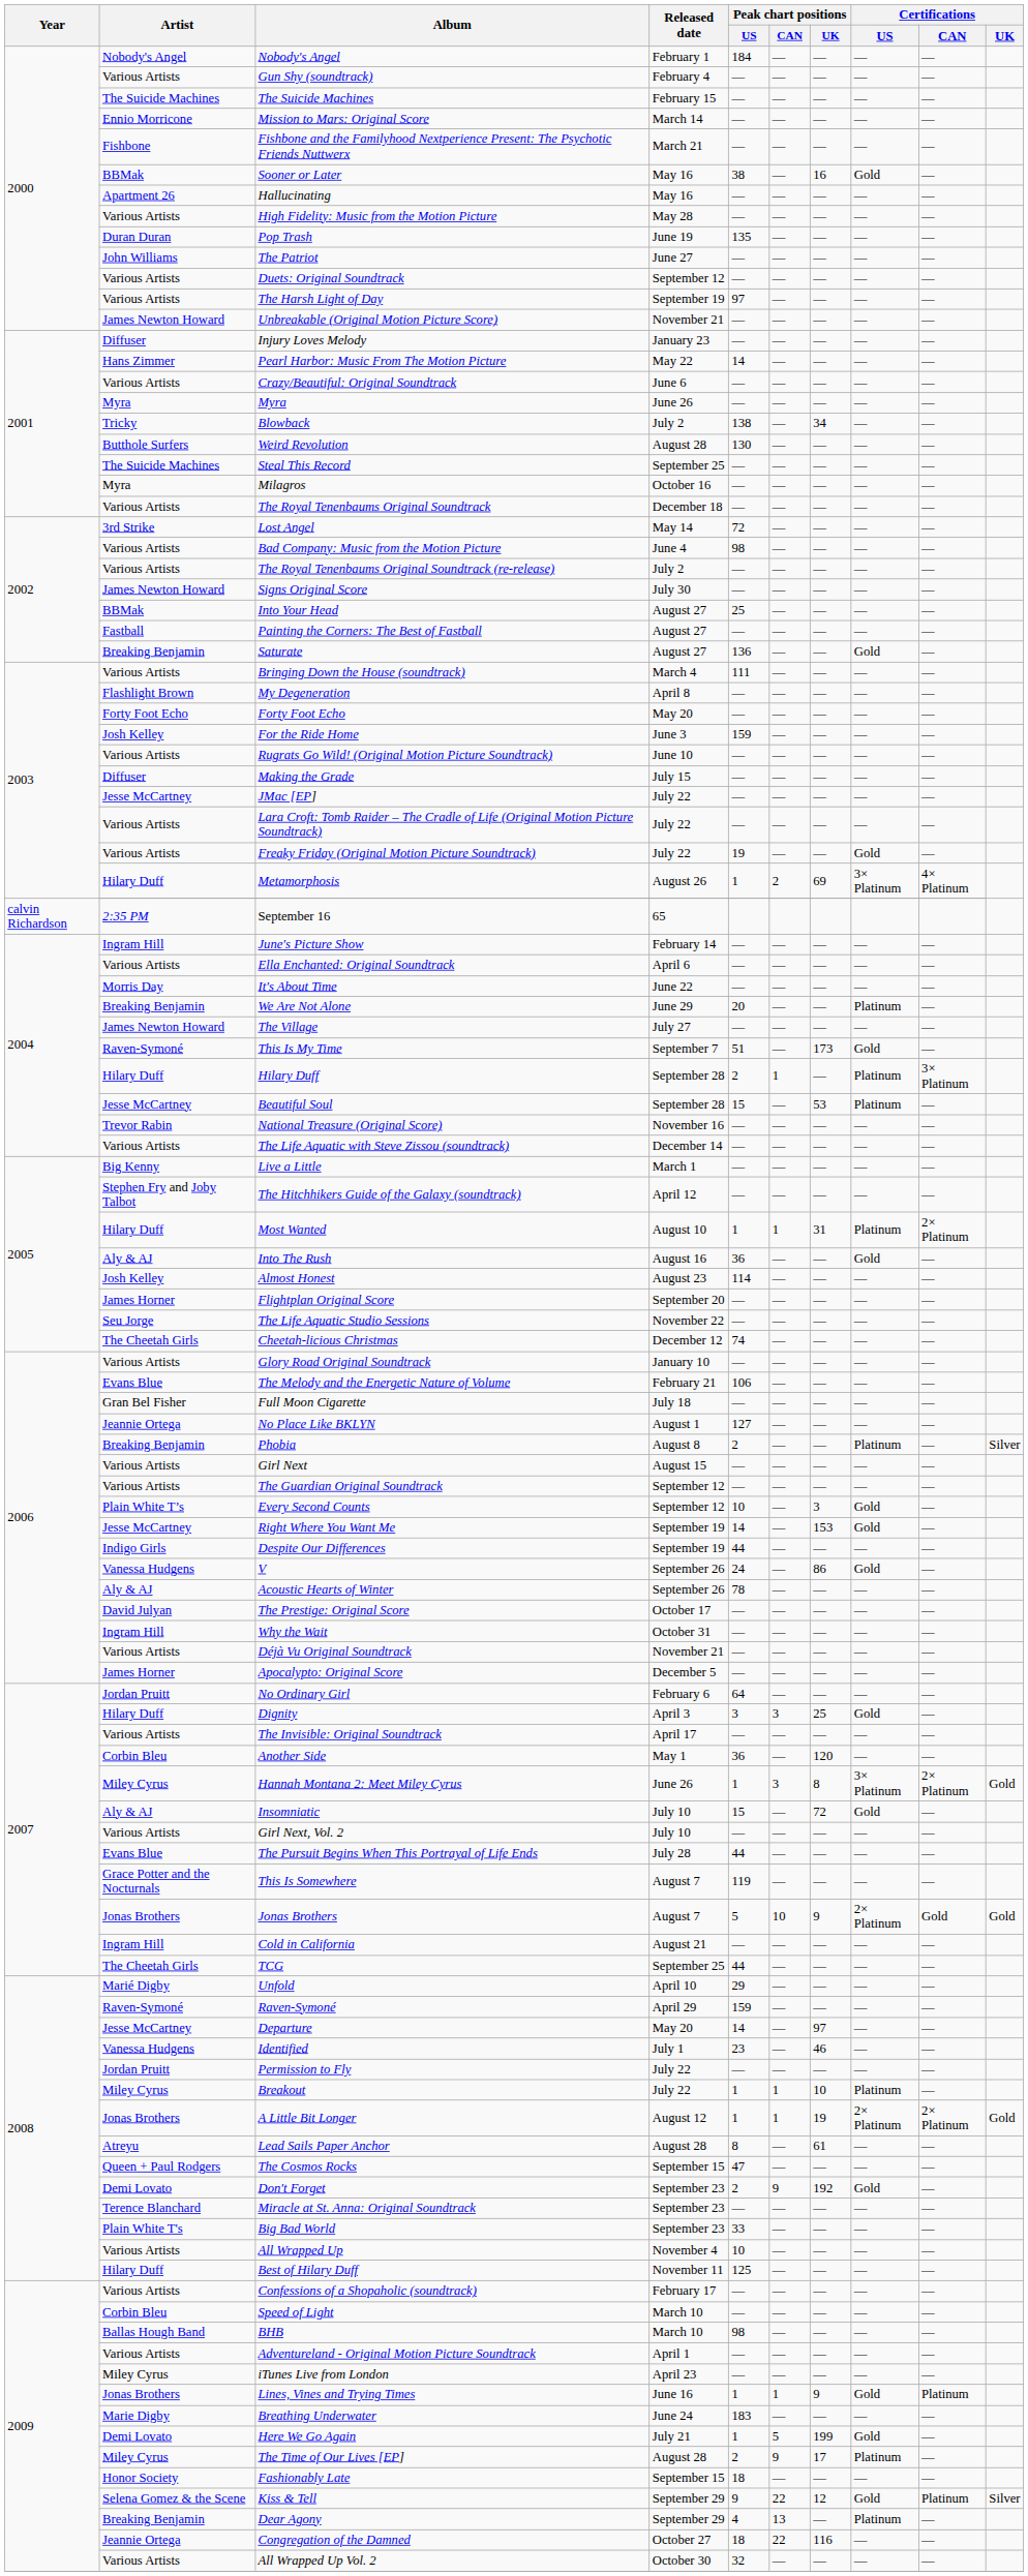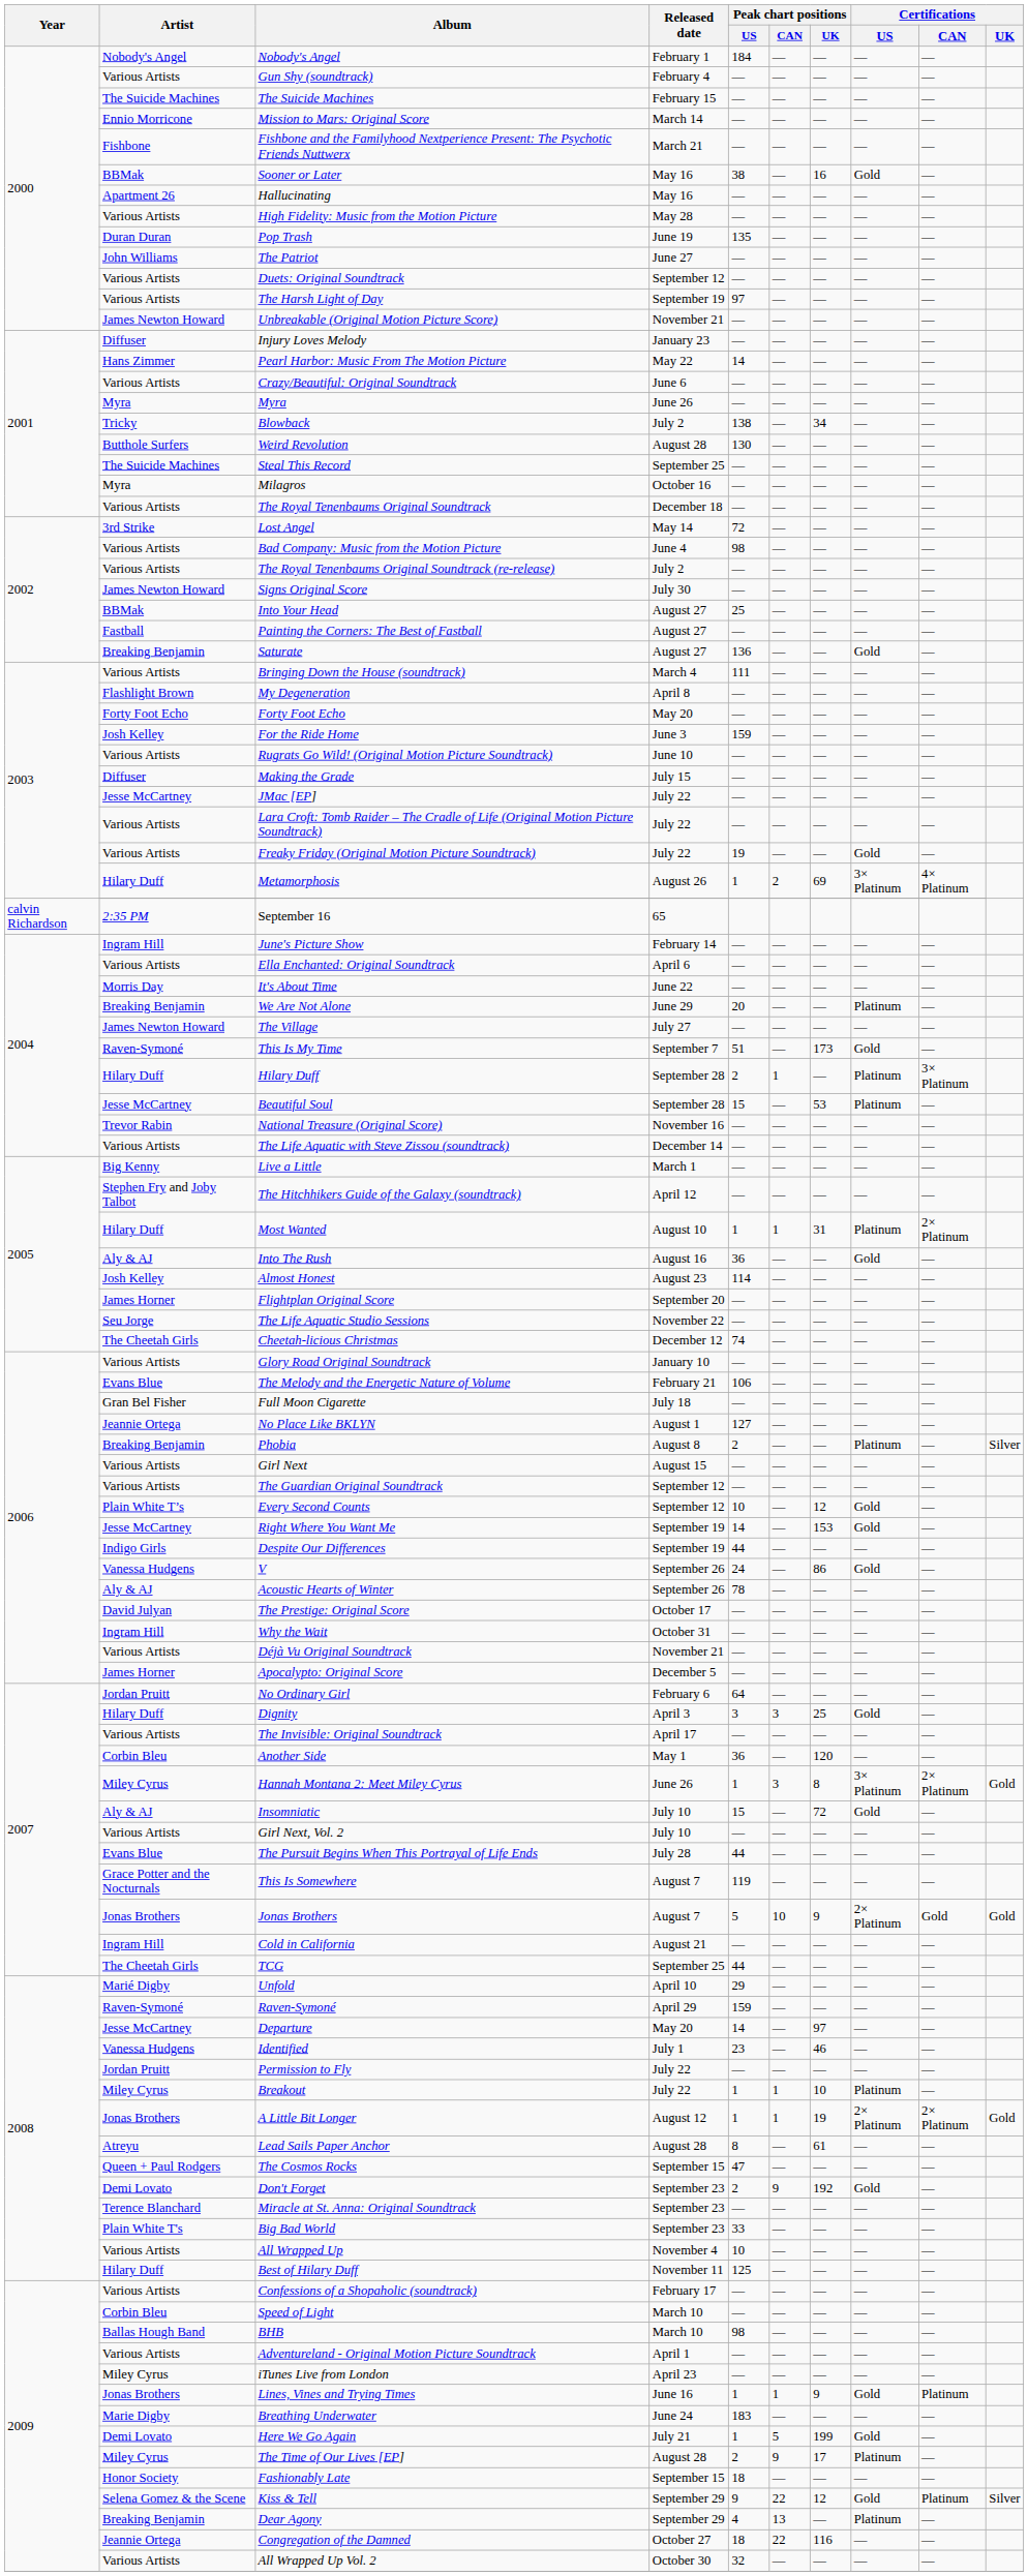Every Second Counts | Peak chart positions / UK: 3 -> 12
